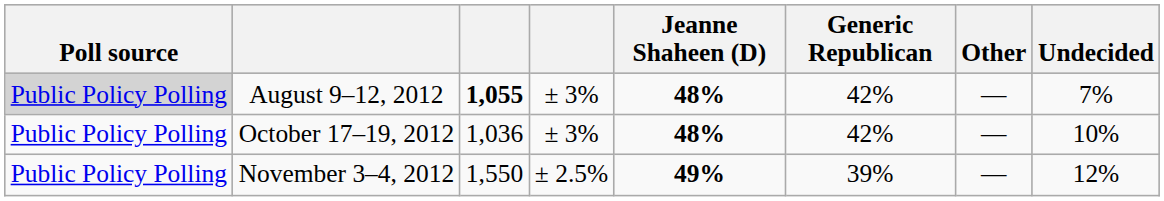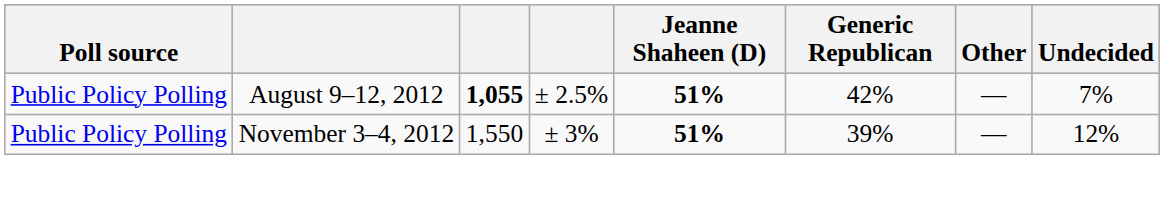August 9–12, 2012 | Poll source: lightgrey background -> no background
August 9–12, 2012 | column 4: ± 3% -> ± 2.5%
August 9–12, 2012 | Jeanne Shaheen (D): 48% -> 51%
- row: Public Policy Polling | October 17–19, 2012 | 1,036 | ± 3% | 48% | 42% | — | 10%
November 3–4, 2012 | column 4: ± 2.5% -> ± 3%
November 3–4, 2012 | Jeanne Shaheen (D): 49% -> 51%
